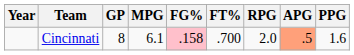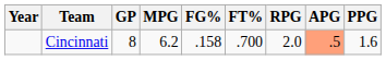Cincinnati | MPG: 6.1 -> 6.2
Cincinnati | FG%: pink background -> no background
